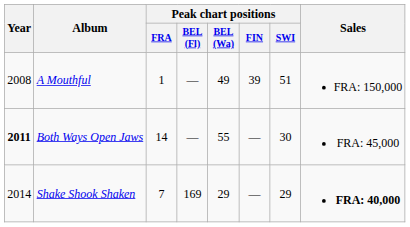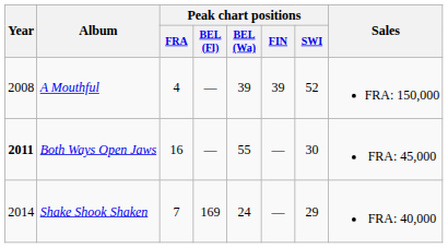A Mouthful | Peak chart positions / FRA: 1 -> 4
A Mouthful | Peak chart positions / BEL (Wa): 49 -> 39
A Mouthful | Peak chart positions / SWI: 51 -> 52
Both Ways Open Jaws | Peak chart positions / FRA: 14 -> 16
Shake Shook Shaken | Peak chart positions / BEL (Wa): 29 -> 24
Shake Shook Shaken | Sales: bold -> normal
